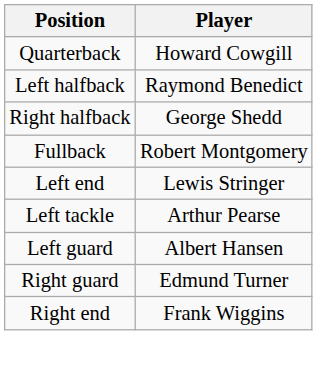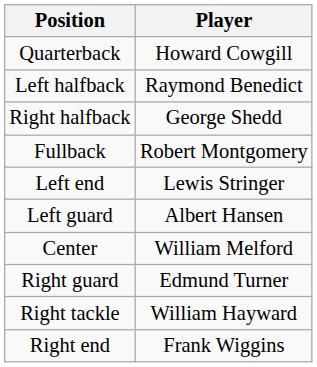- row: Left tackle | Arthur Pearse
+ row: Center | William Melford
+ row: Right tackle | William Hayward
